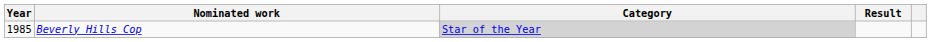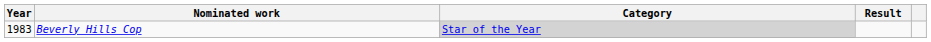Beverly Hills Cop | Year: 1985 -> 1983
